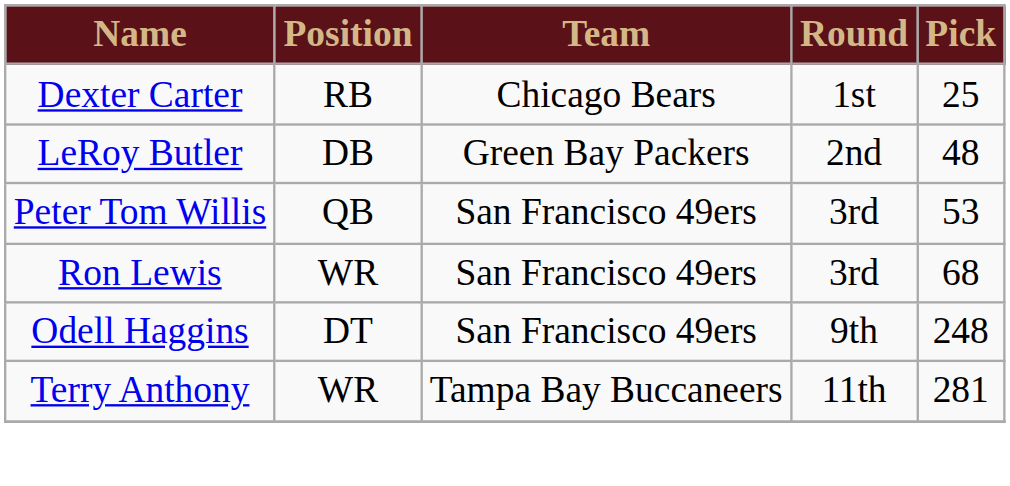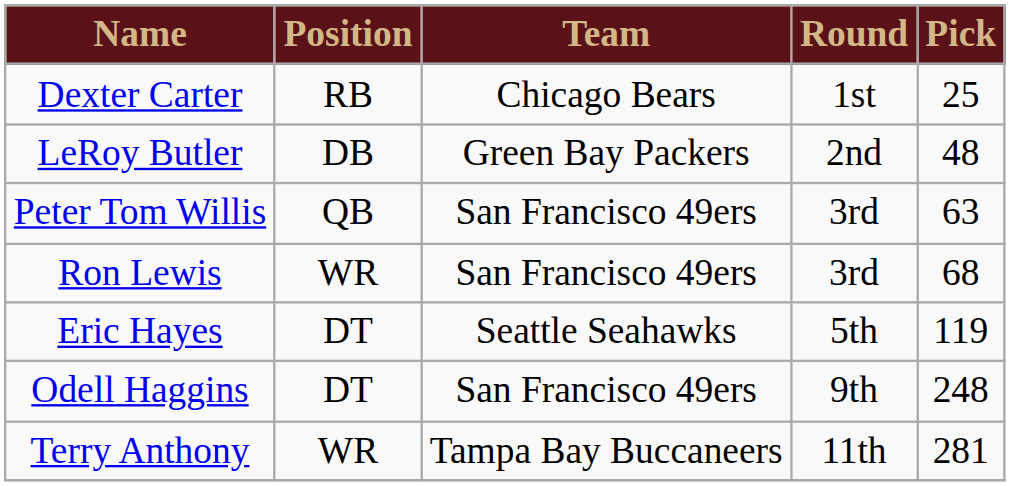Peter Tom Willis | Pick: 53 -> 63
+ row: Eric Hayes | DT | Seattle Seahawks | 5th | 119
